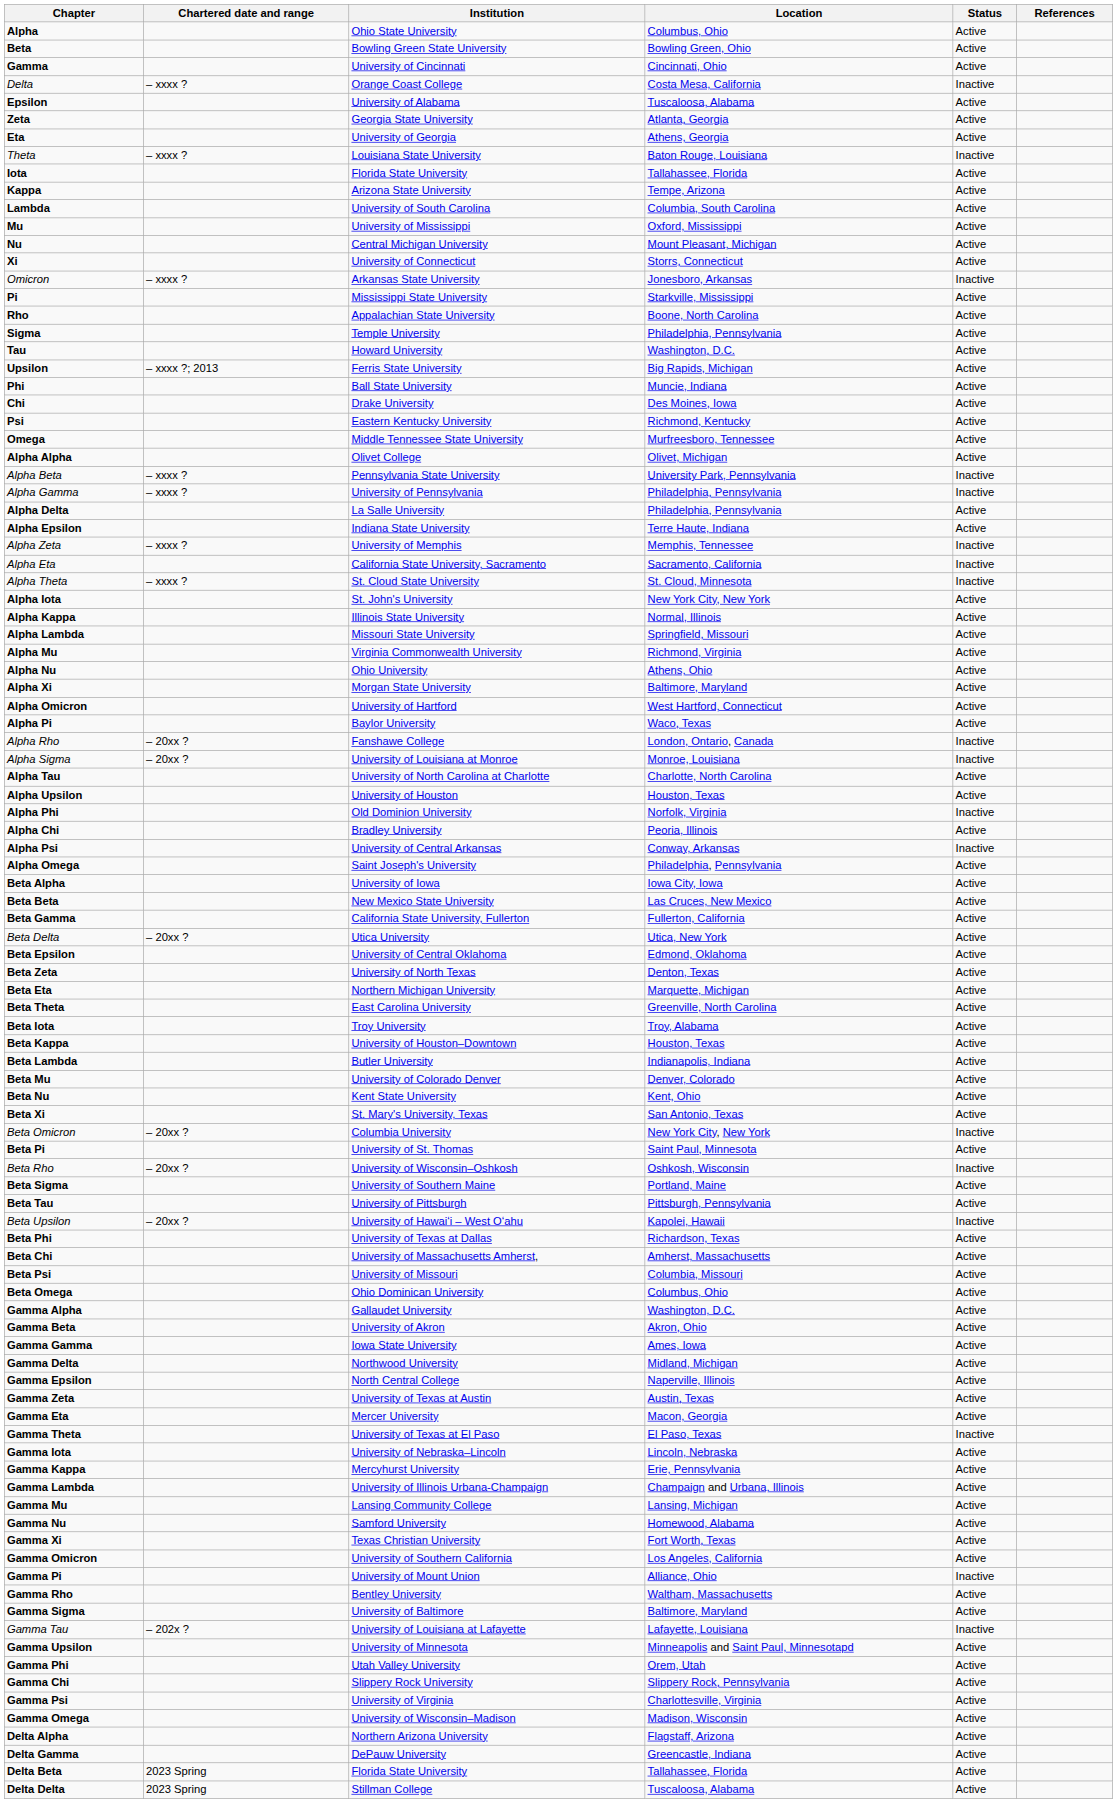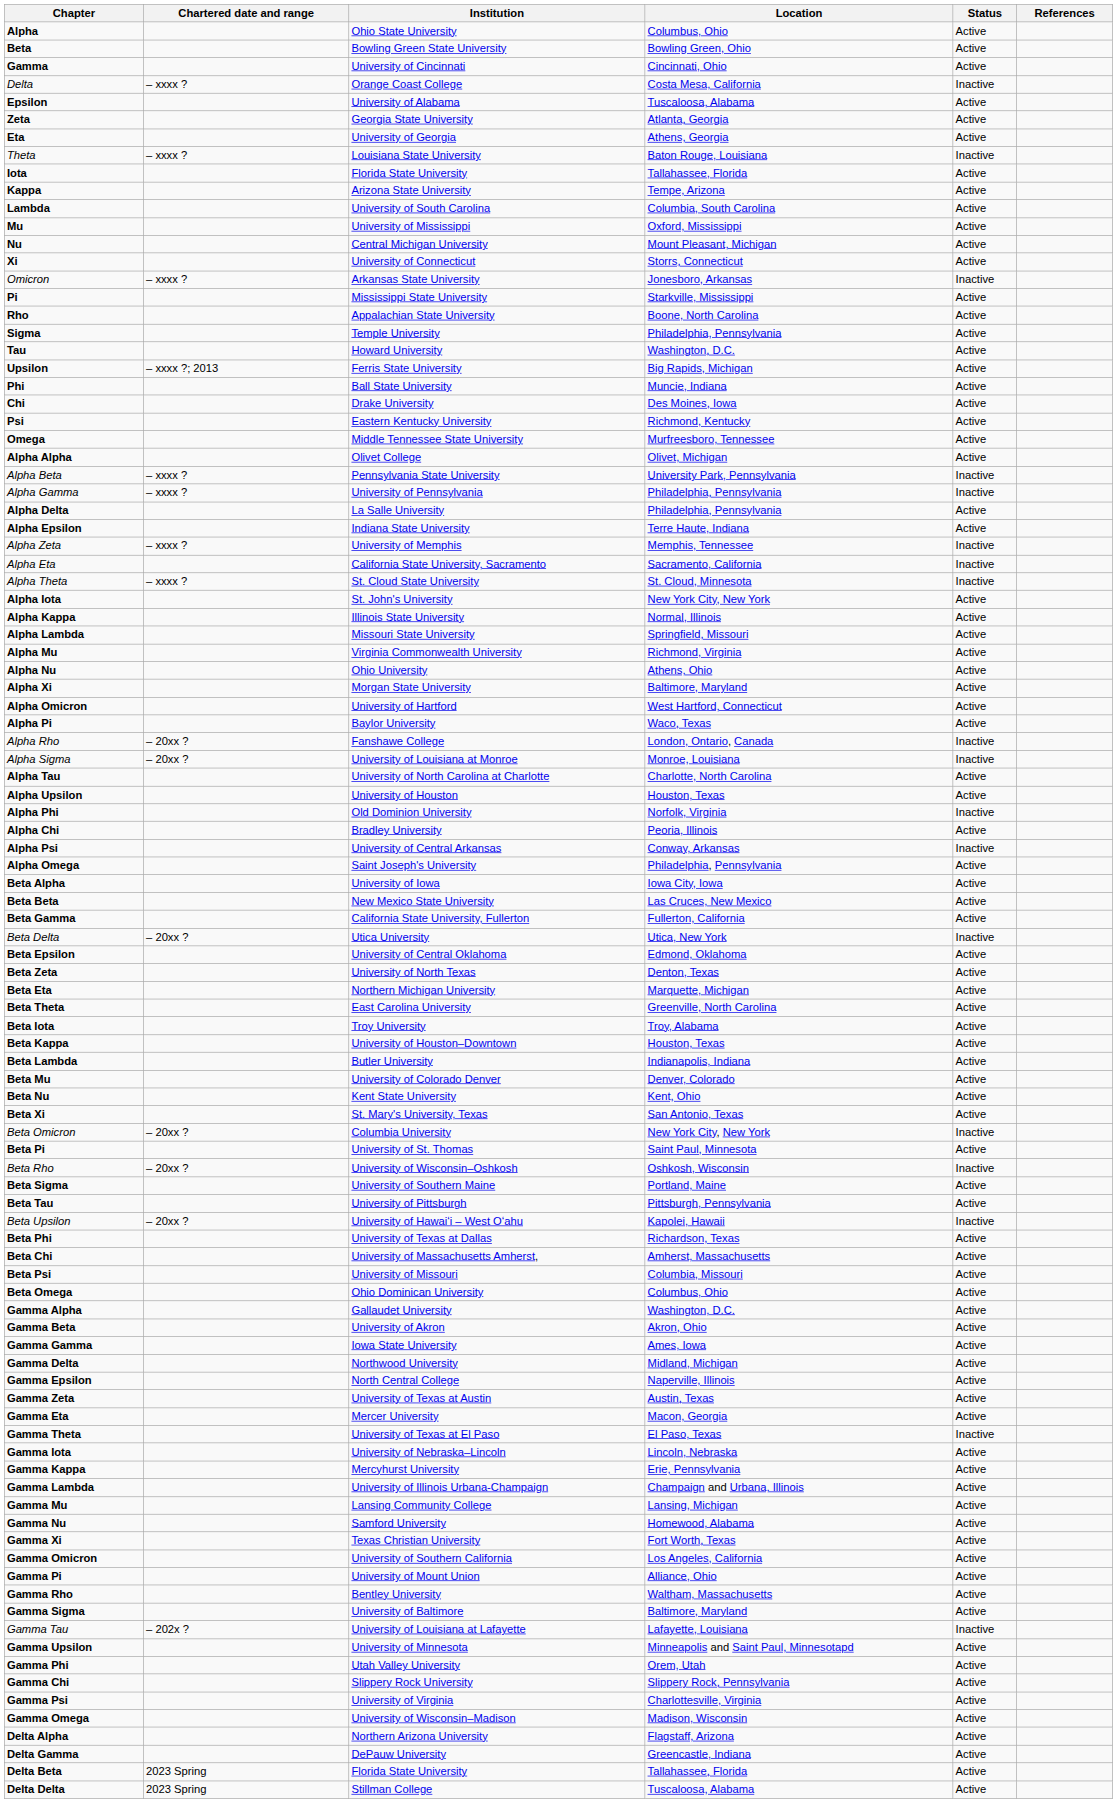Beta Delta | Status: Active -> Inactive
Gamma Pi | Status: Inactive -> Active
